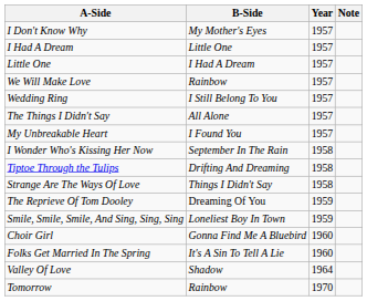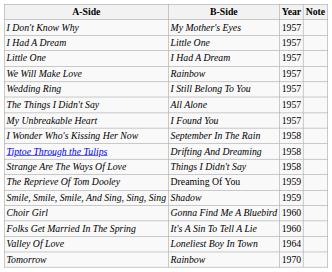Smile, Smile, Smile, And Sing, Sing, Sing | B-Side: Loneliest Boy In Town -> Shadow
Valley Of Love | B-Side: Shadow -> Loneliest Boy In Town
